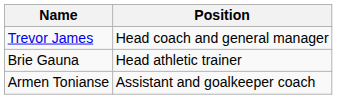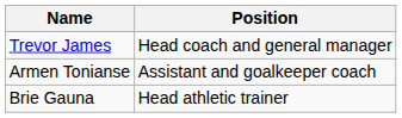rows swapped: Brie Gauna <-> Armen Tonianse
